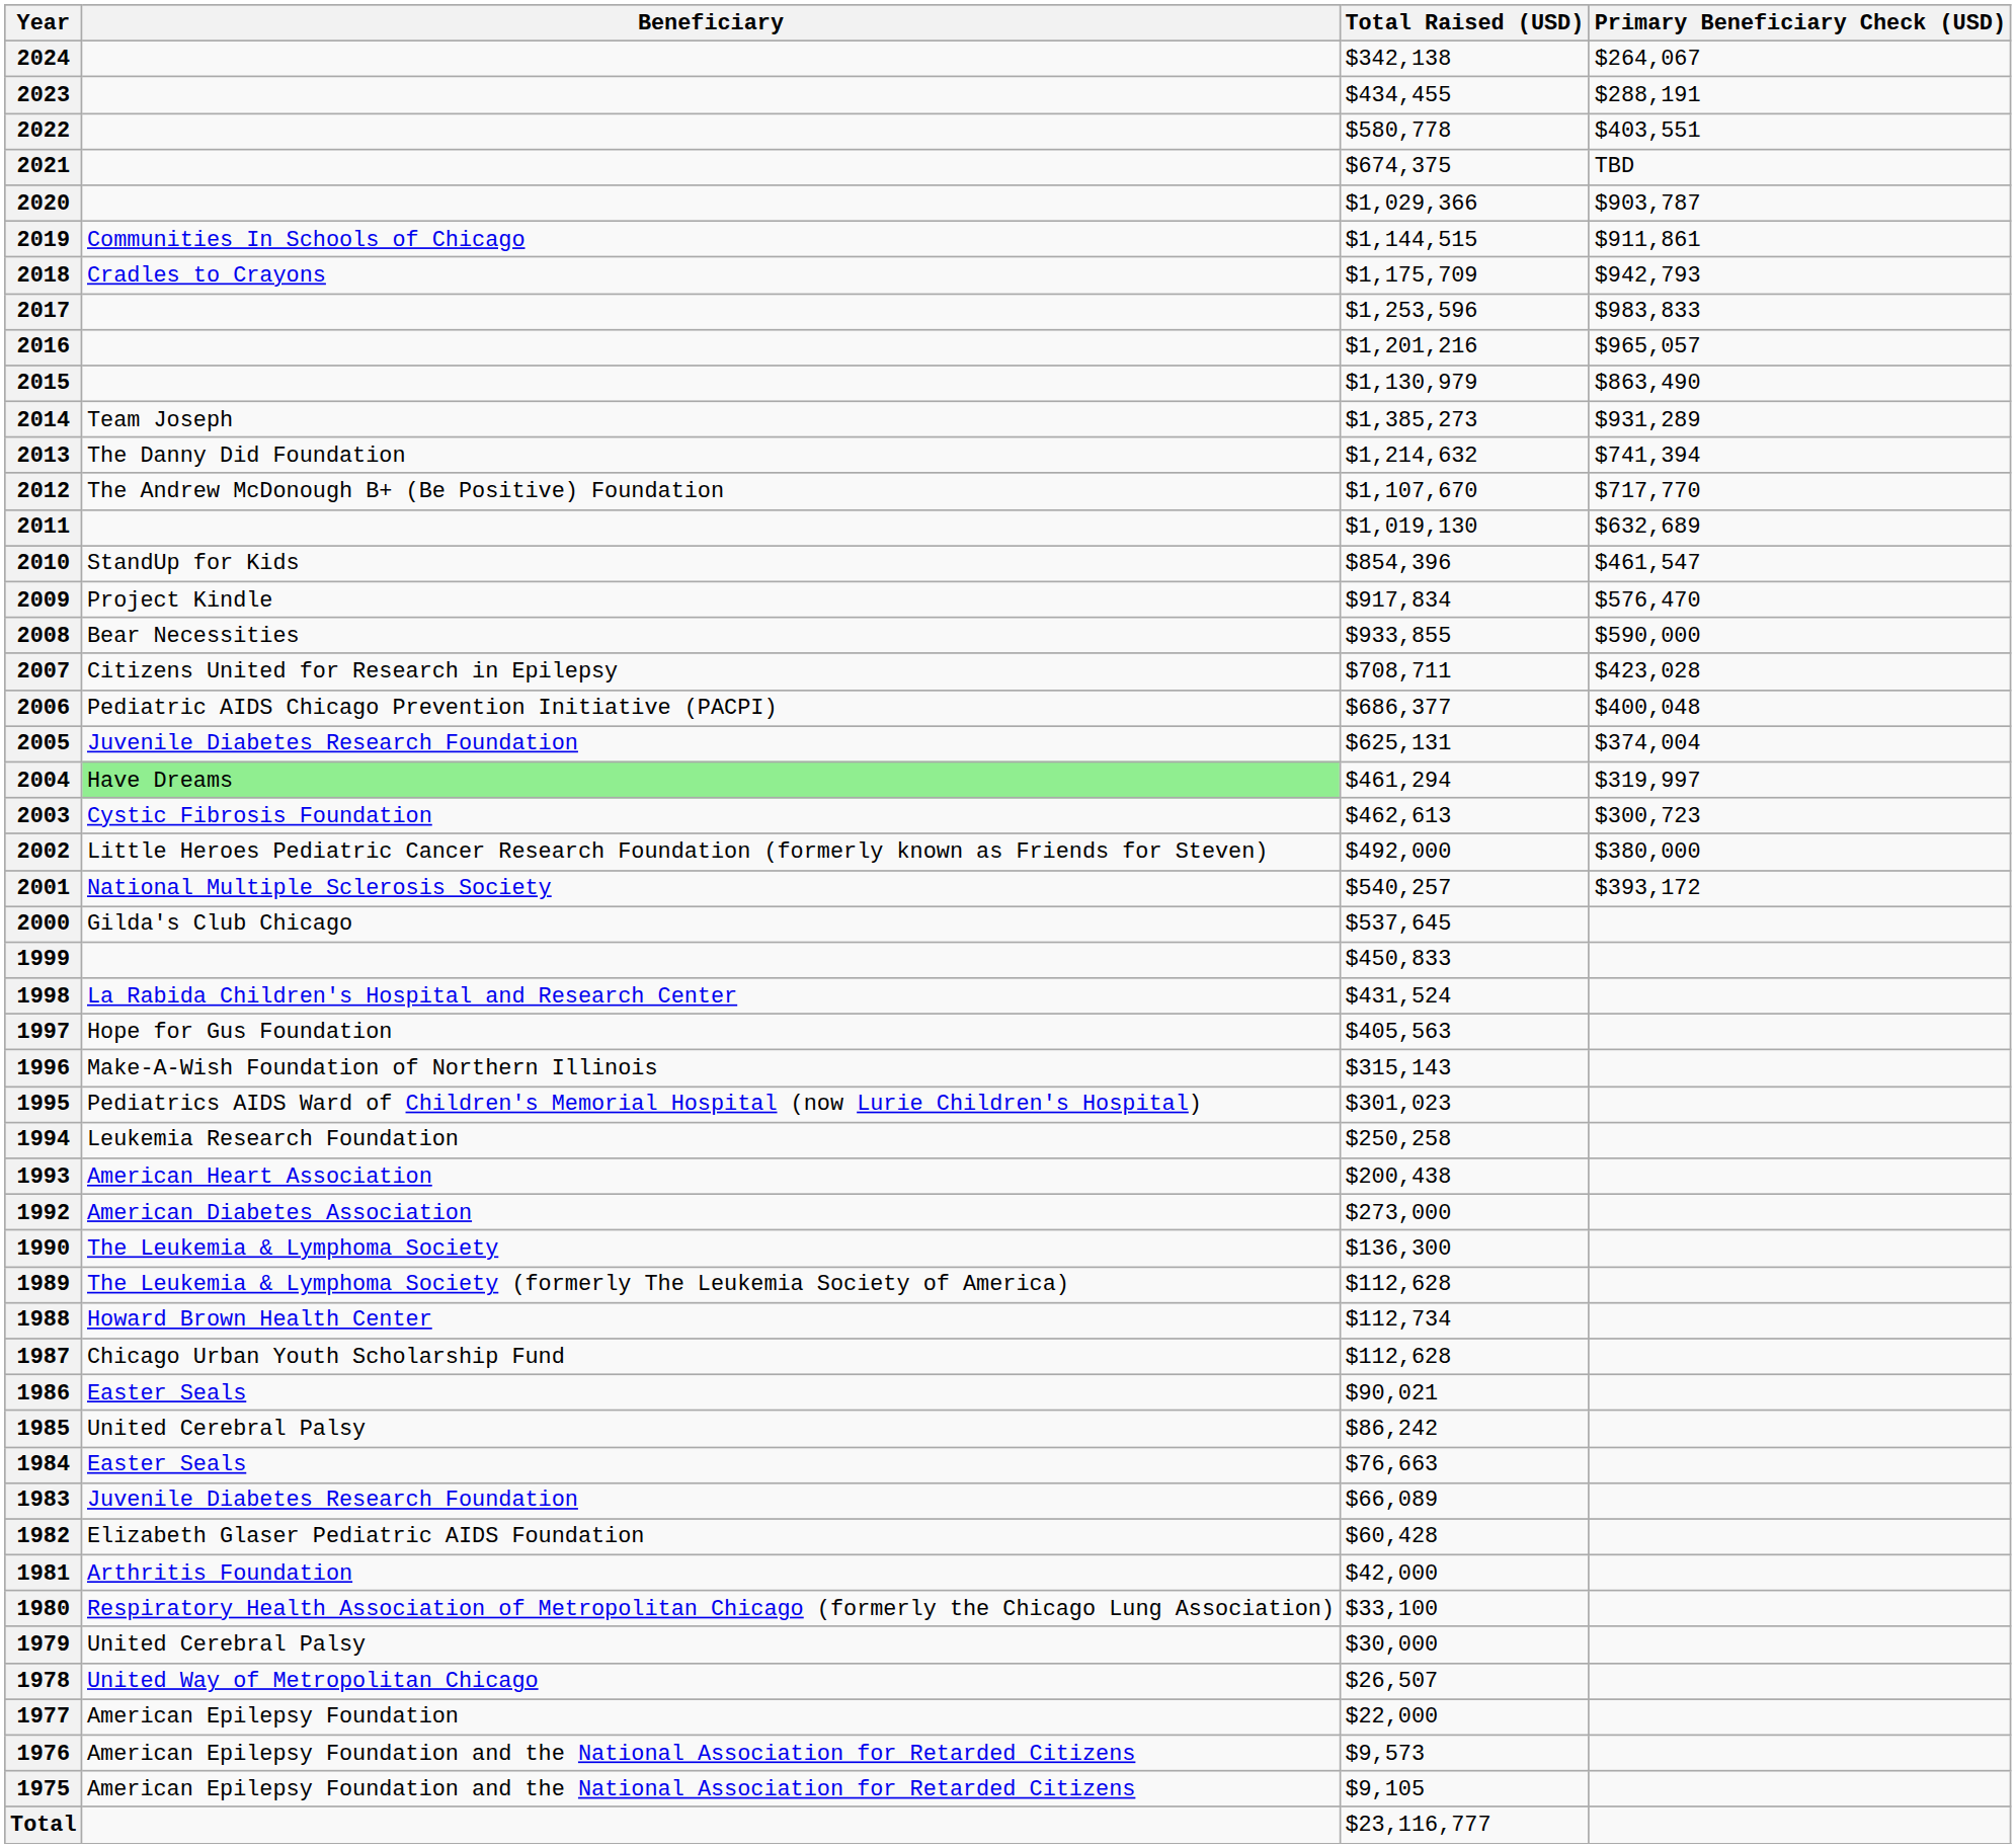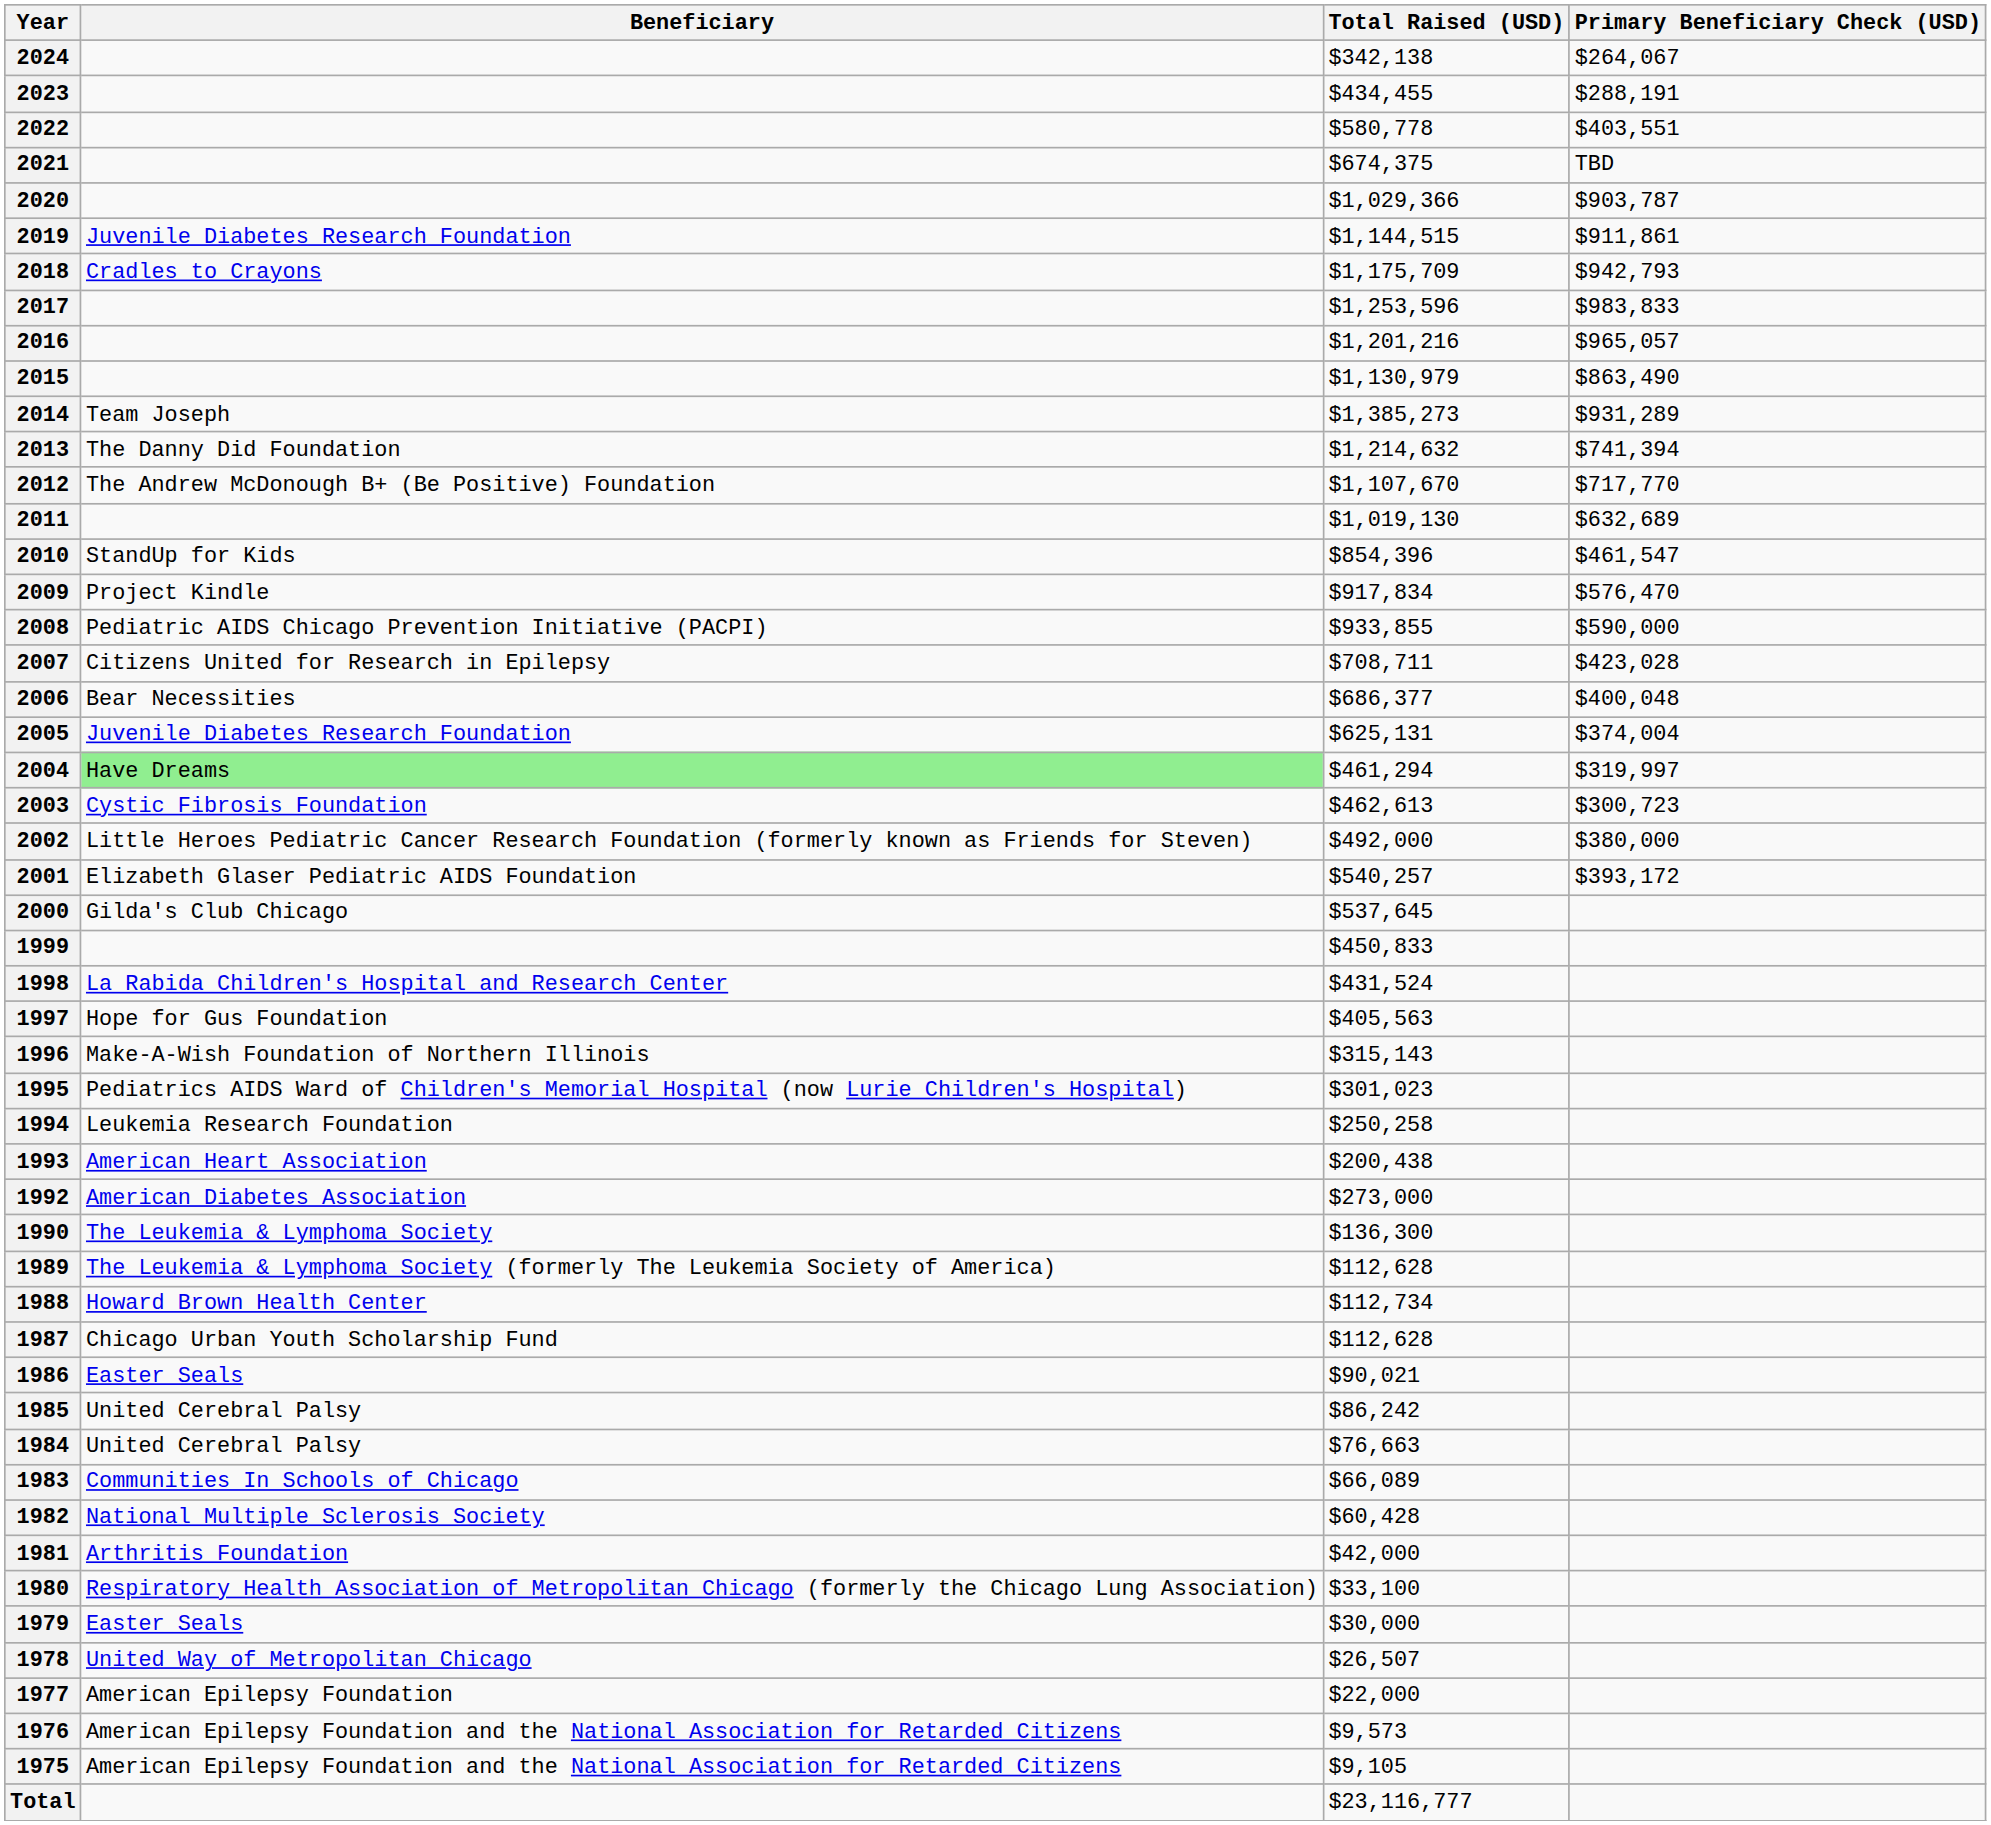2019 | Beneficiary: Communities In Schools of Chicago -> Juvenile Diabetes Research Foundation
2008 | Beneficiary: Bear Necessities -> Pediatric AIDS Chicago Prevention Initiative (PACPI)
2006 | Beneficiary: Pediatric AIDS Chicago Prevention Initiative (PACPI) -> Bear Necessities
2001 | Beneficiary: National Multiple Sclerosis Society -> Elizabeth Glaser Pediatric AIDS Foundation
1984 | Beneficiary: Easter Seals -> United Cerebral Palsy
1983 | Beneficiary: Juvenile Diabetes Research Foundation -> Communities In Schools of Chicago
1982 | Beneficiary: Elizabeth Glaser Pediatric AIDS Foundation -> National Multiple Sclerosis Society
1979 | Beneficiary: United Cerebral Palsy -> Easter Seals
